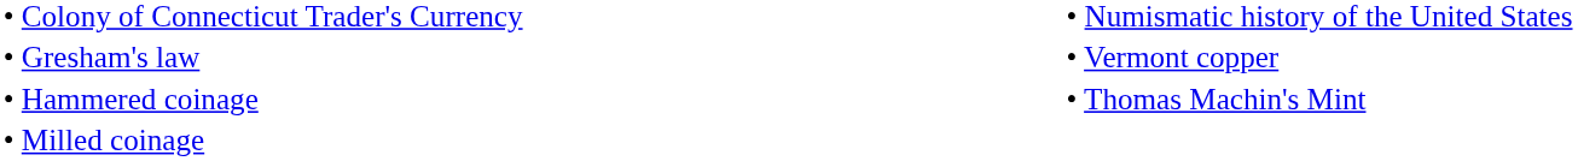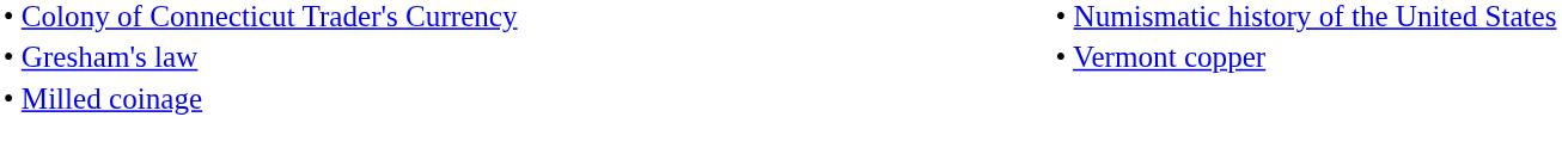- row: • Hammered coinage | • Thomas Machin's Mint
